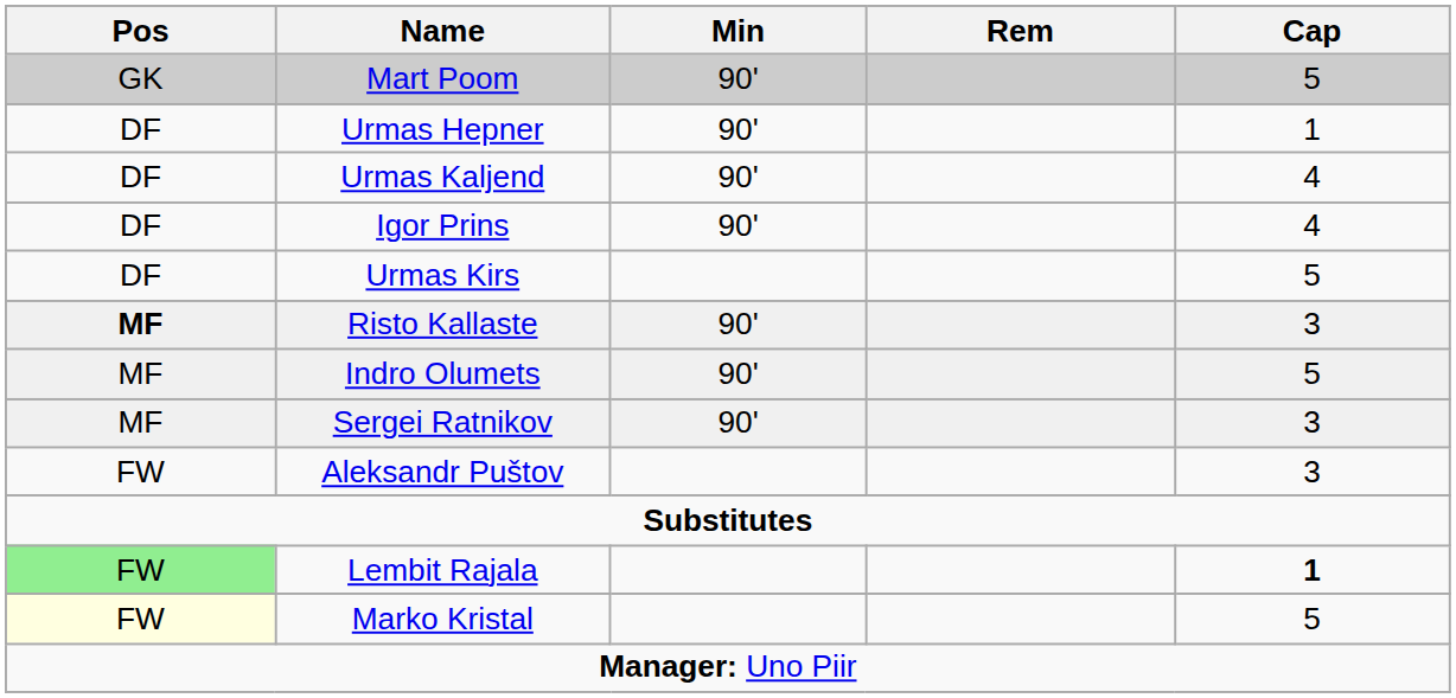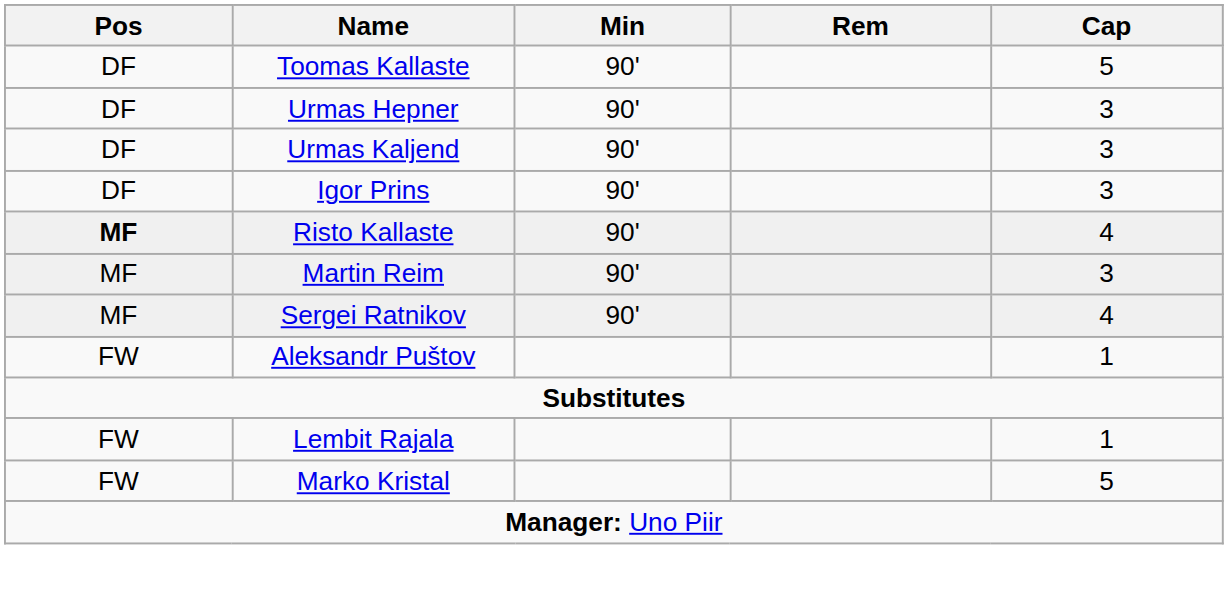- row: GK | Mart Poom | 90' | 5
+ row: DF | Toomas Kallaste | 90' | 5
Urmas Hepner | Cap: 1 -> 3
Urmas Kaljend | Cap: 4 -> 3
Igor Prins | Cap: 4 -> 3
- row: DF | Urmas Kirs | 5
Risto Kallaste | Cap: 3 -> 4
+ row: MF | Martin Reim | 90' | 3
- row: MF | Indro Olumets | 90' | 5
Sergei Ratnikov | Cap: 3 -> 4
Aleksandr Puštov | Cap: 3 -> 1
Lembit Rajala | Pos: lightgreen background -> no background
Lembit Rajala | Cap: bold -> normal
Marko Kristal | Pos: lightyellow background -> no background
